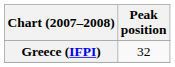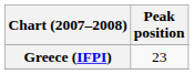Greece (IFPI) | Peak position: 32 -> 23
